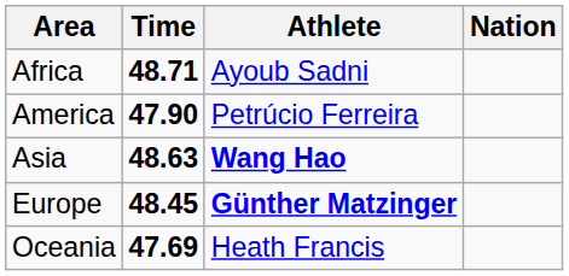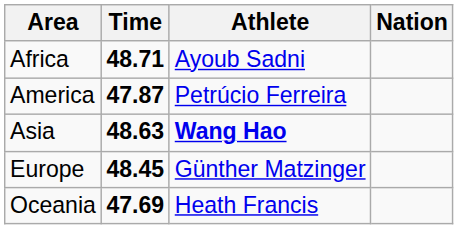America | Time: 47.90 -> 47.87
Europe | Athlete: bold -> normal
